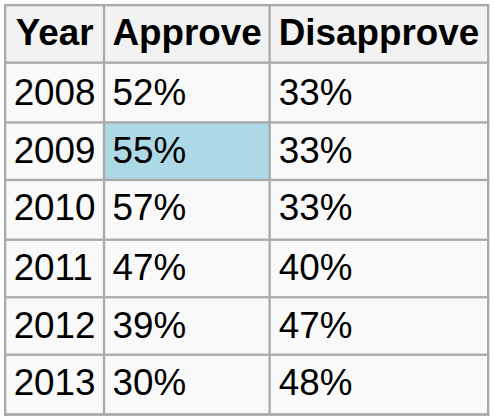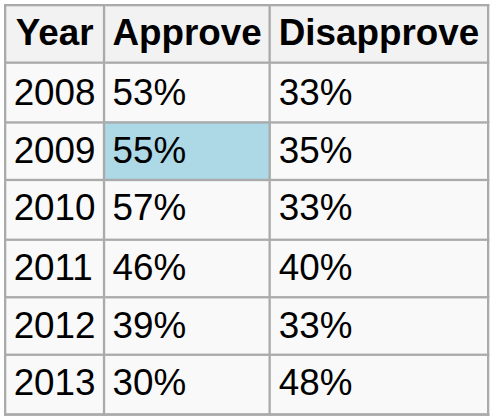2008 | Approve: 52% -> 53%
2009 | Disapprove: 33% -> 35%
2011 | Approve: 47% -> 46%
2012 | Disapprove: 47% -> 33%
